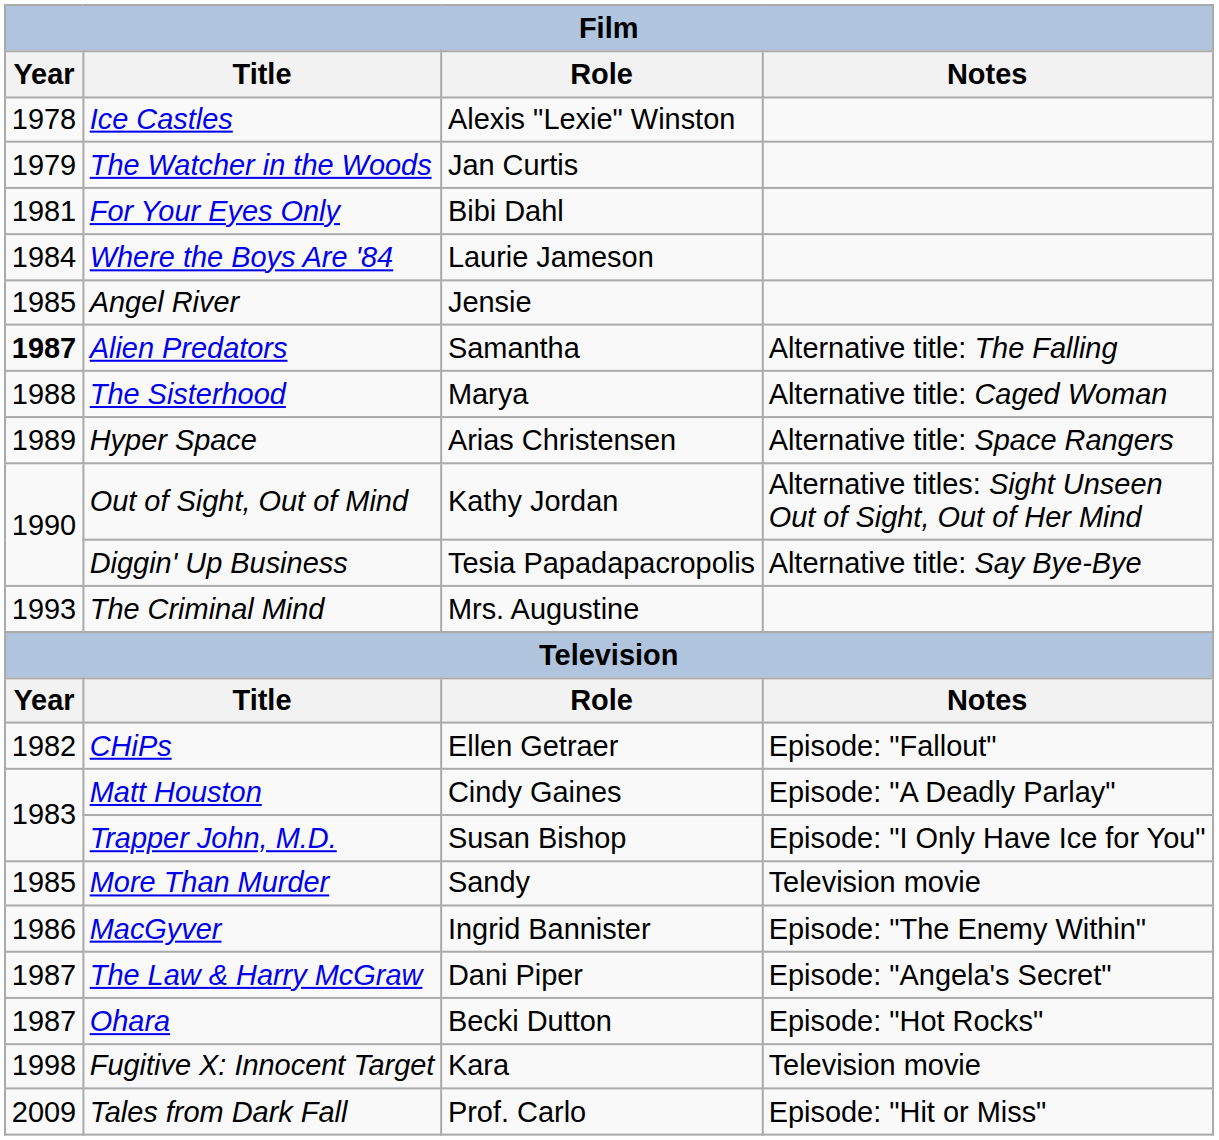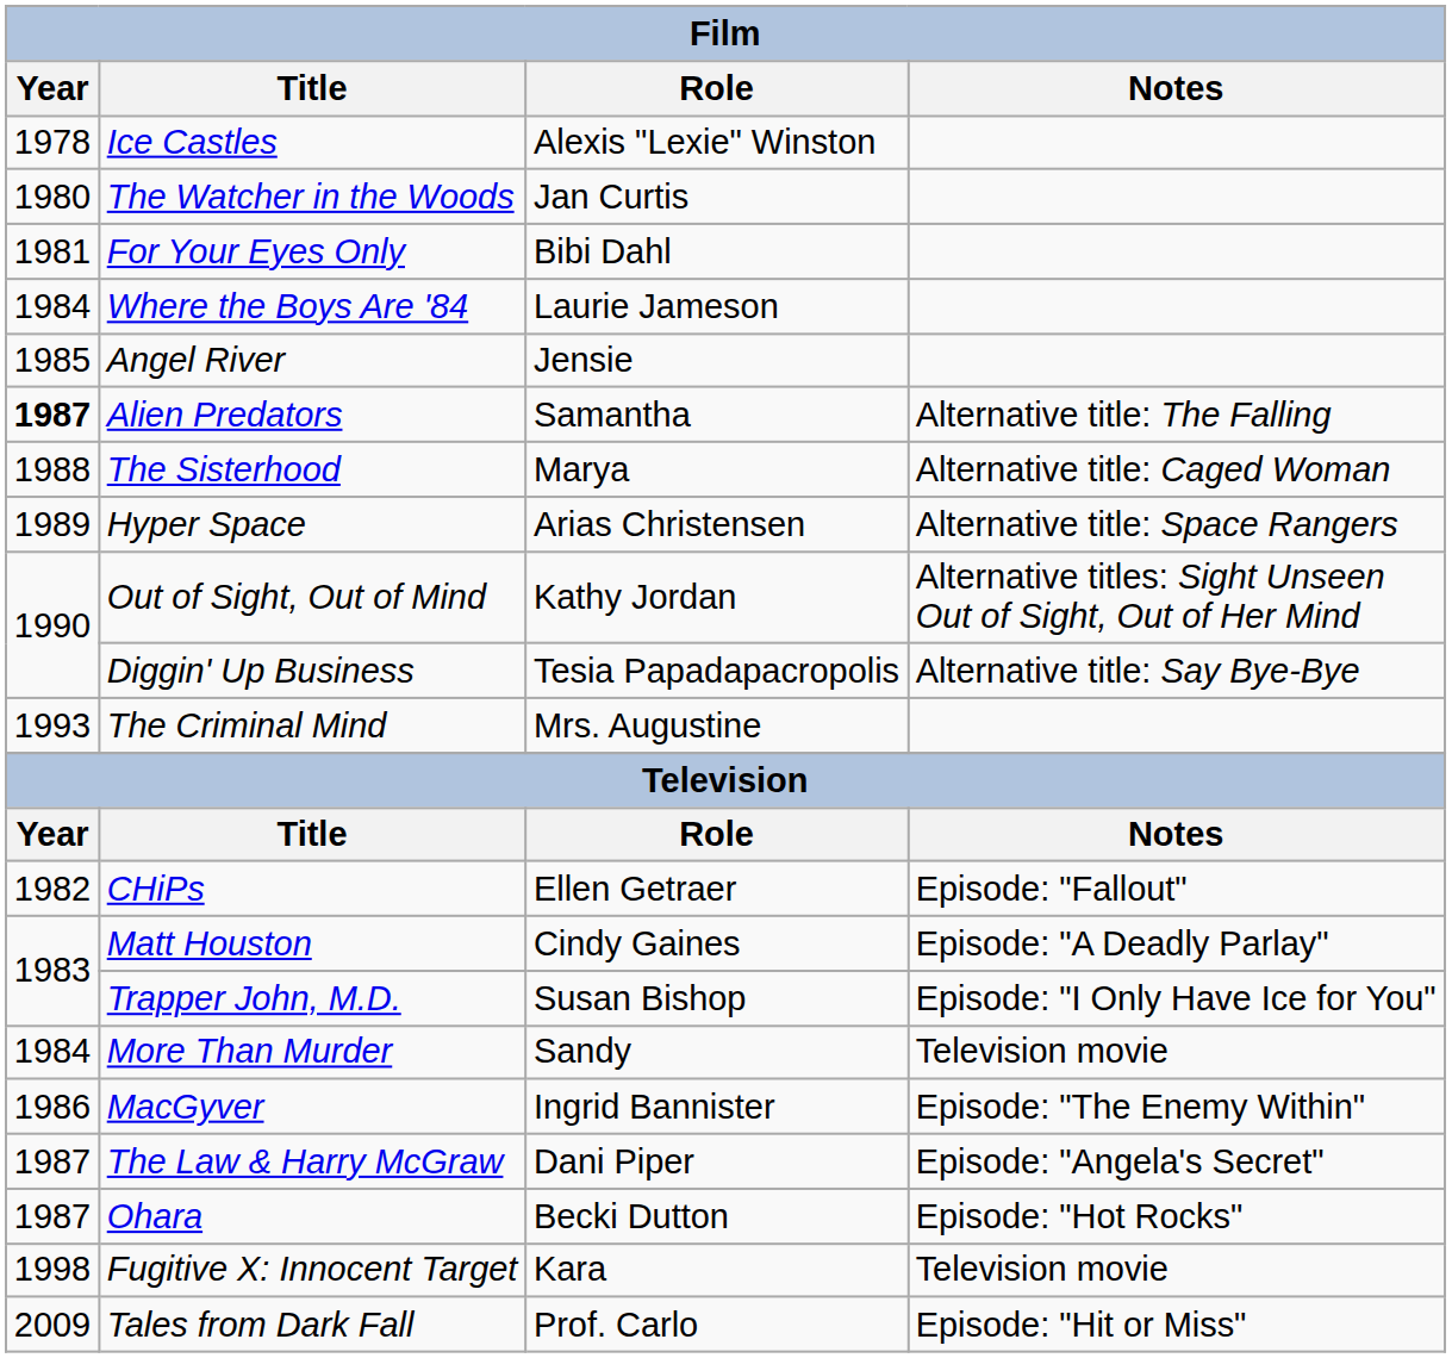The Watcher in the Woods | Year: 1979 -> 1980
More Than Murder | Year: 1985 -> 1984
